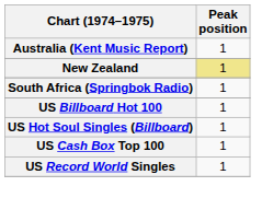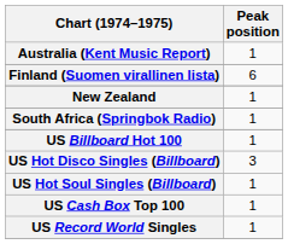+ row: Finland (Suomen virallinen lista) | 6
New Zealand | Peak position: khaki background -> no background
+ row: US Hot Disco Singles (Billboard) | 3
